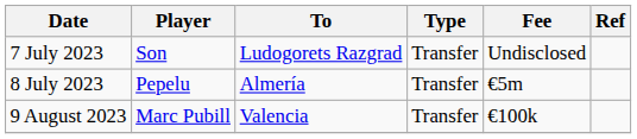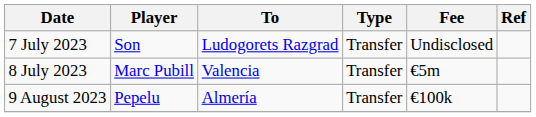8 July 2023 | Player: Pepelu -> Marc Pubill
8 July 2023 | To: Almería -> Valencia
9 August 2023 | Player: Marc Pubill -> Pepelu
9 August 2023 | To: Valencia -> Almería
